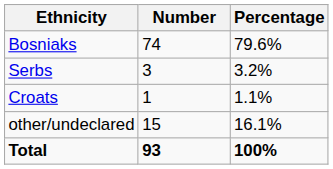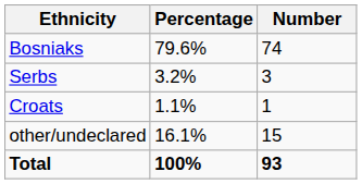columns swapped: Number <-> Percentage
